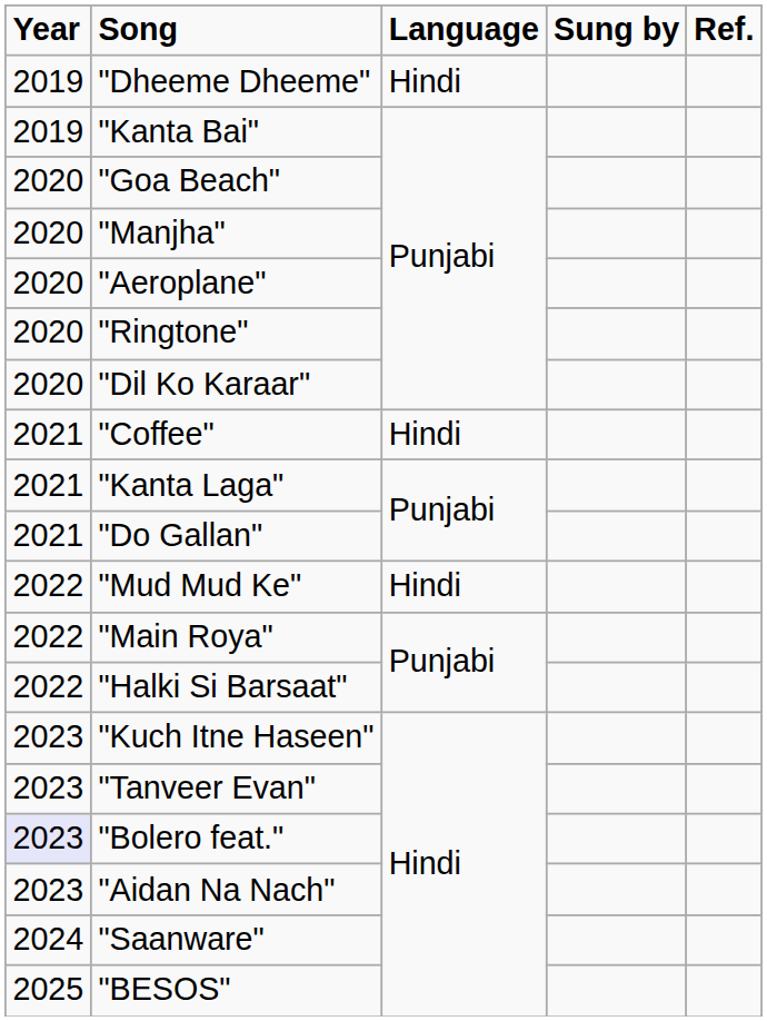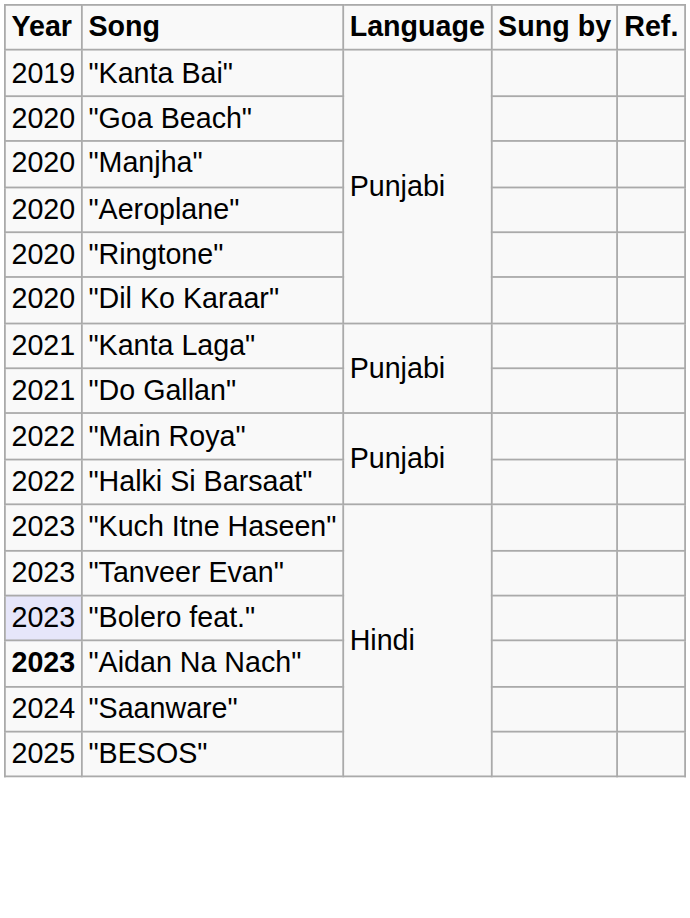- row: 2019 | "Dheeme Dheeme" | Hindi
- row: 2021 | "Coffee" | Hindi
- row: 2022 | "Mud Mud Ke" | Hindi
"Aidan Na Nach" | Year: normal -> bold
